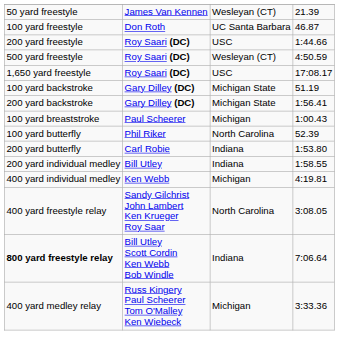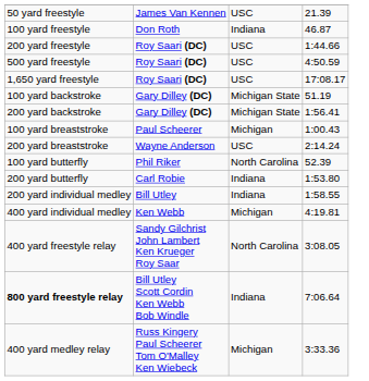50 yard freestyle | column 3: Wesleyan (CT) -> USC
100 yard freestyle | column 3: UC Santa Barbara -> Indiana
500 yard freestyle | column 3: Wesleyan (CT) -> USC
+ row: 200 yard breaststroke | Wayne Anderson | USC | 2:14.24
